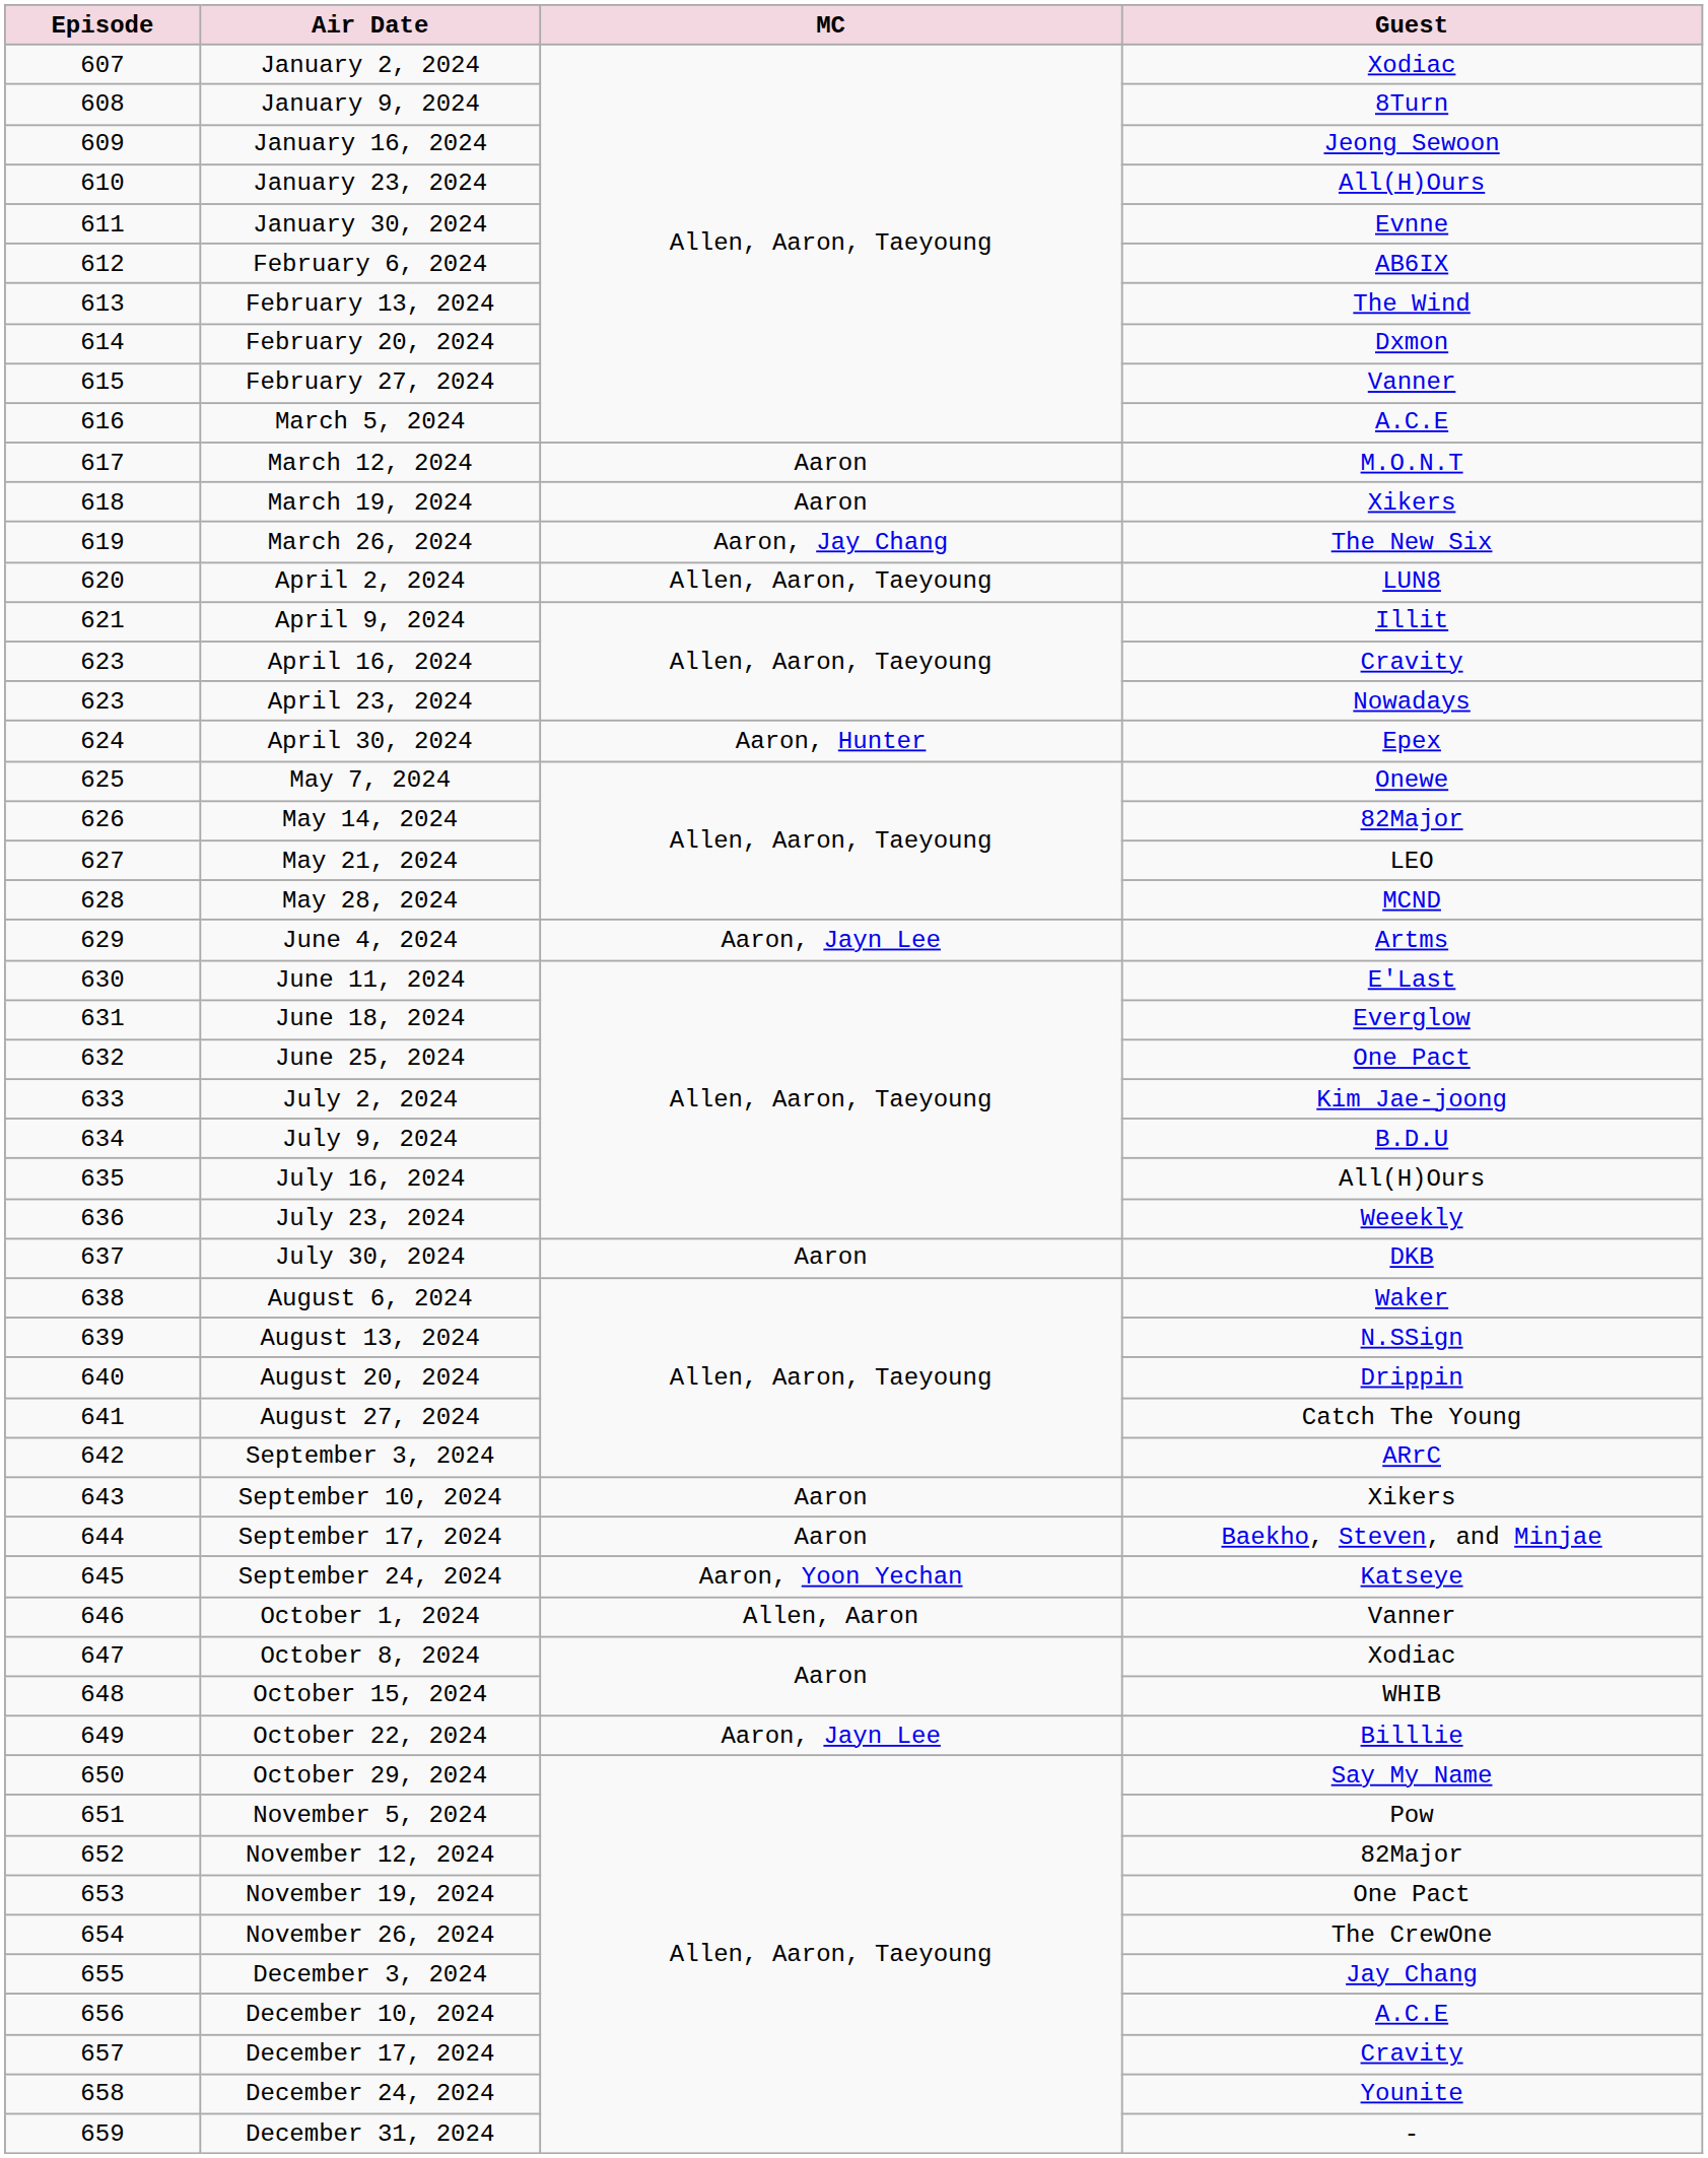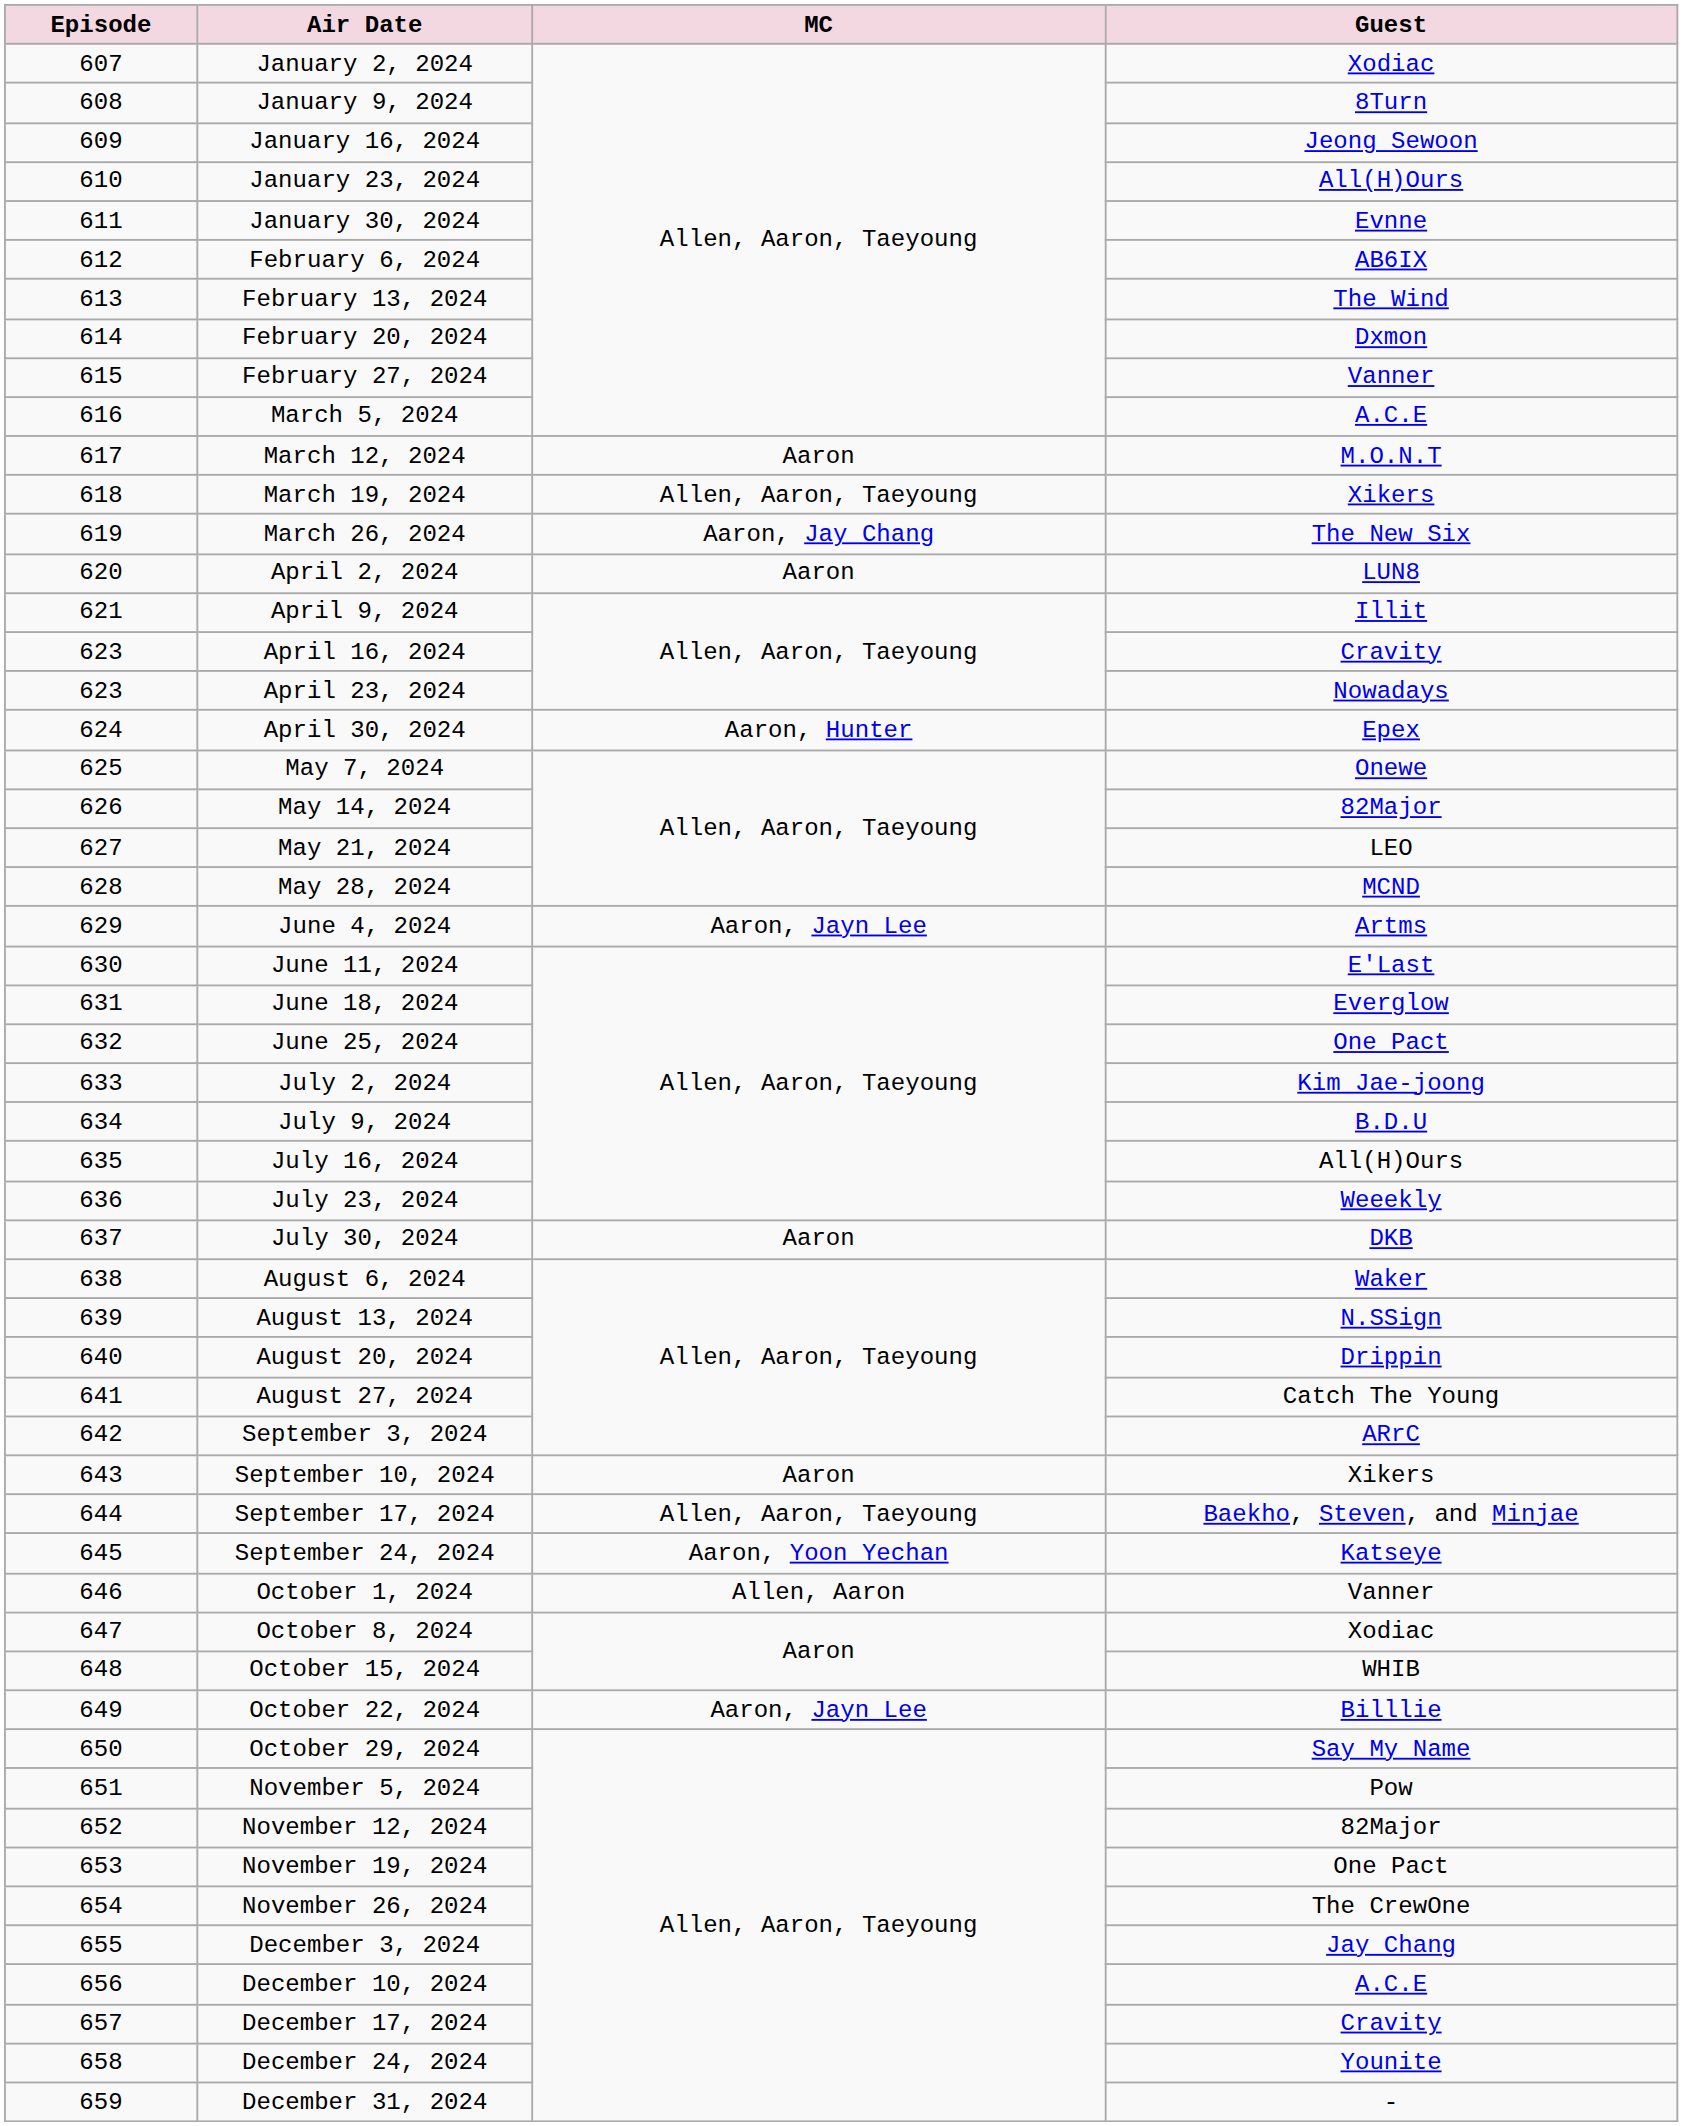March 19, 2024 | MC: Aaron -> Allen, Aaron, Taeyoung
April 2, 2024 | MC: Allen, Aaron, Taeyoung -> Aaron
September 17, 2024 | MC: Aaron -> Allen, Aaron, Taeyoung
